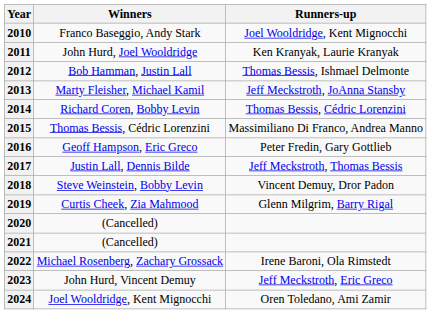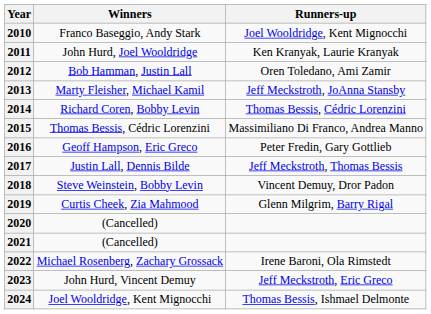2012 | Runners-up: Thomas Bessis, Ishmael Delmonte -> Oren Toledano, Ami Zamir
2024 | Runners-up: Oren Toledano, Ami Zamir -> Thomas Bessis, Ishmael Delmonte
